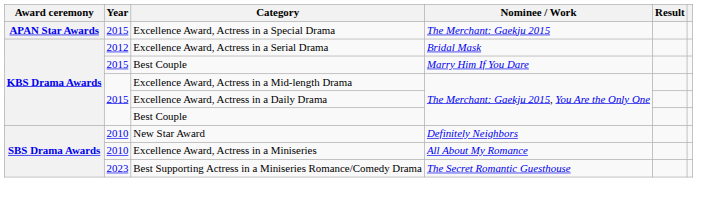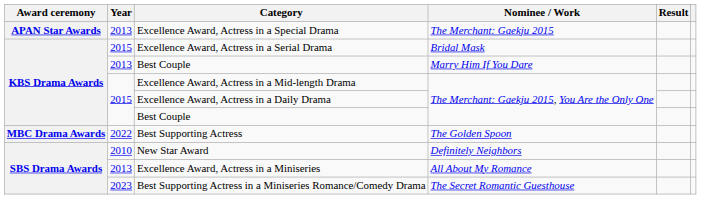Excellence Award, Actress in a Special Drama | Year: 2015 -> 2013
Excellence Award, Actress in a Serial Drama | Year: 2012 -> 2015
Best Couple / Marry Him If You Dare | Year: 2015 -> 2013
+ row: MBC Drama Awards | 2022 | Best Supporting Actress | The Golden Spoon
Excellence Award, Actress in a Miniseries | Year: 2010 -> 2013
